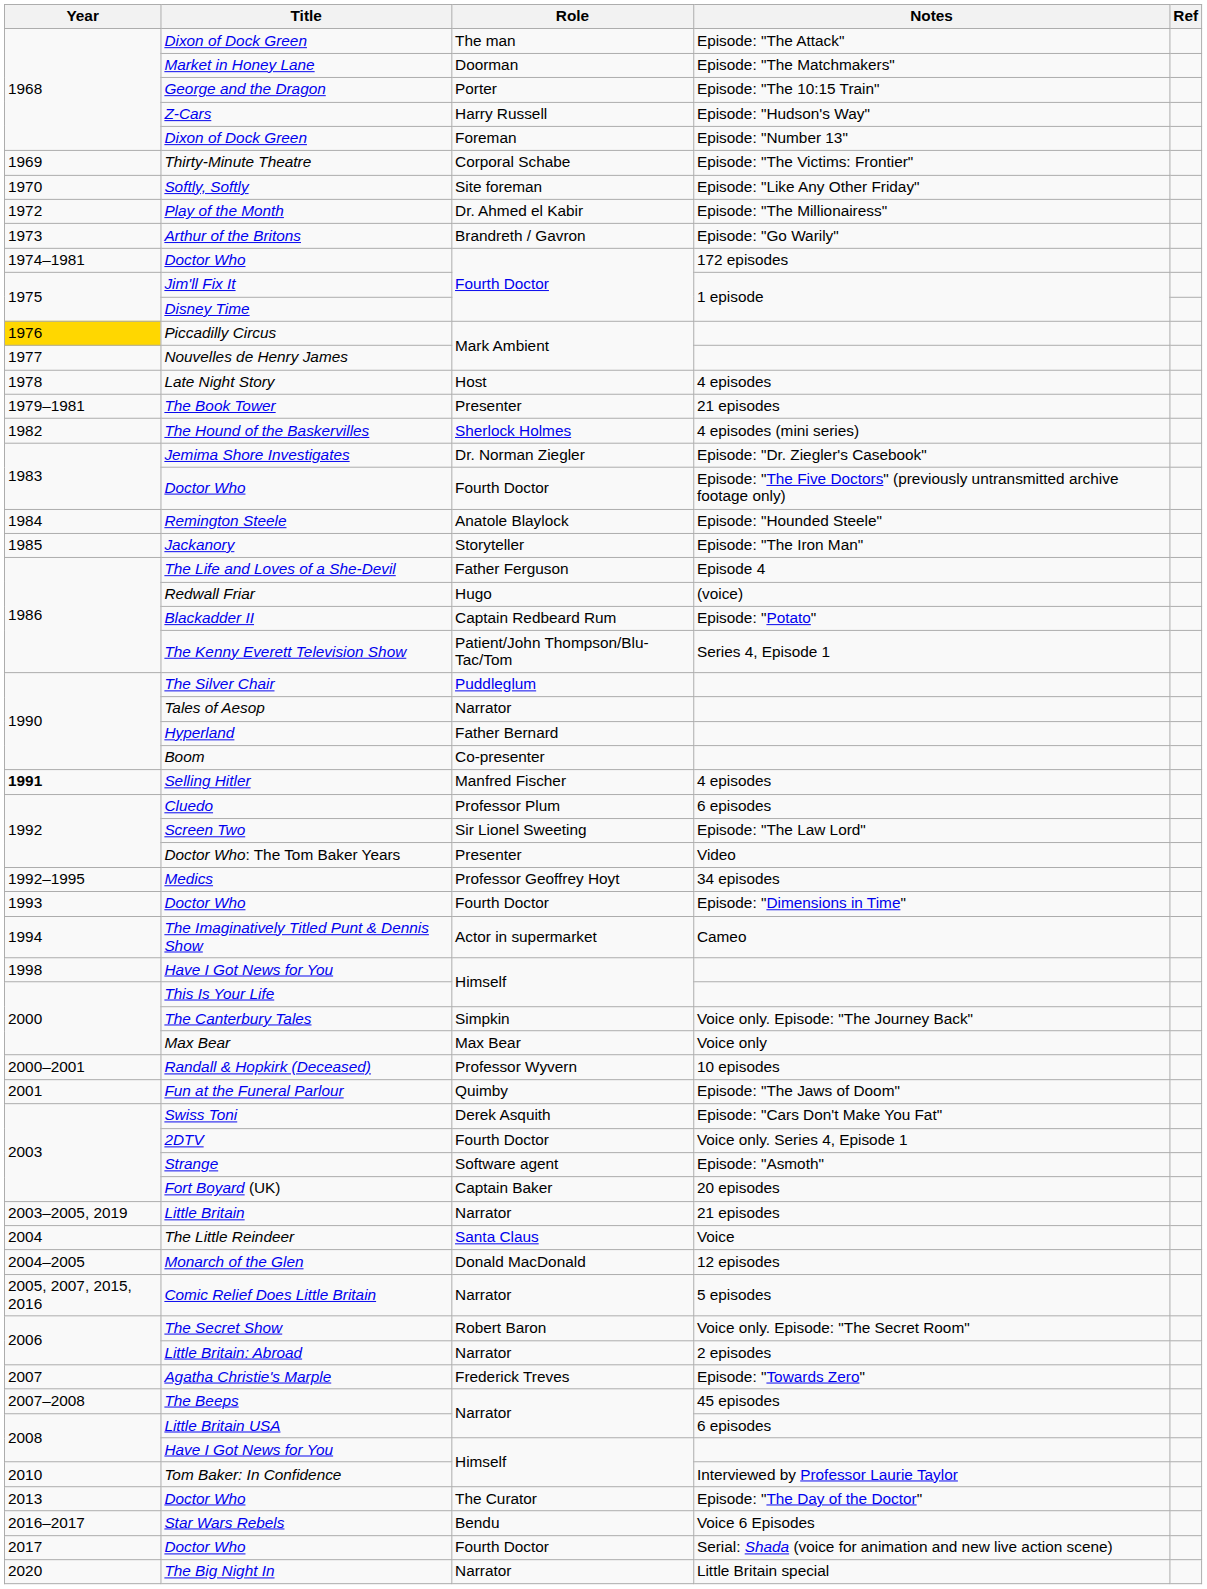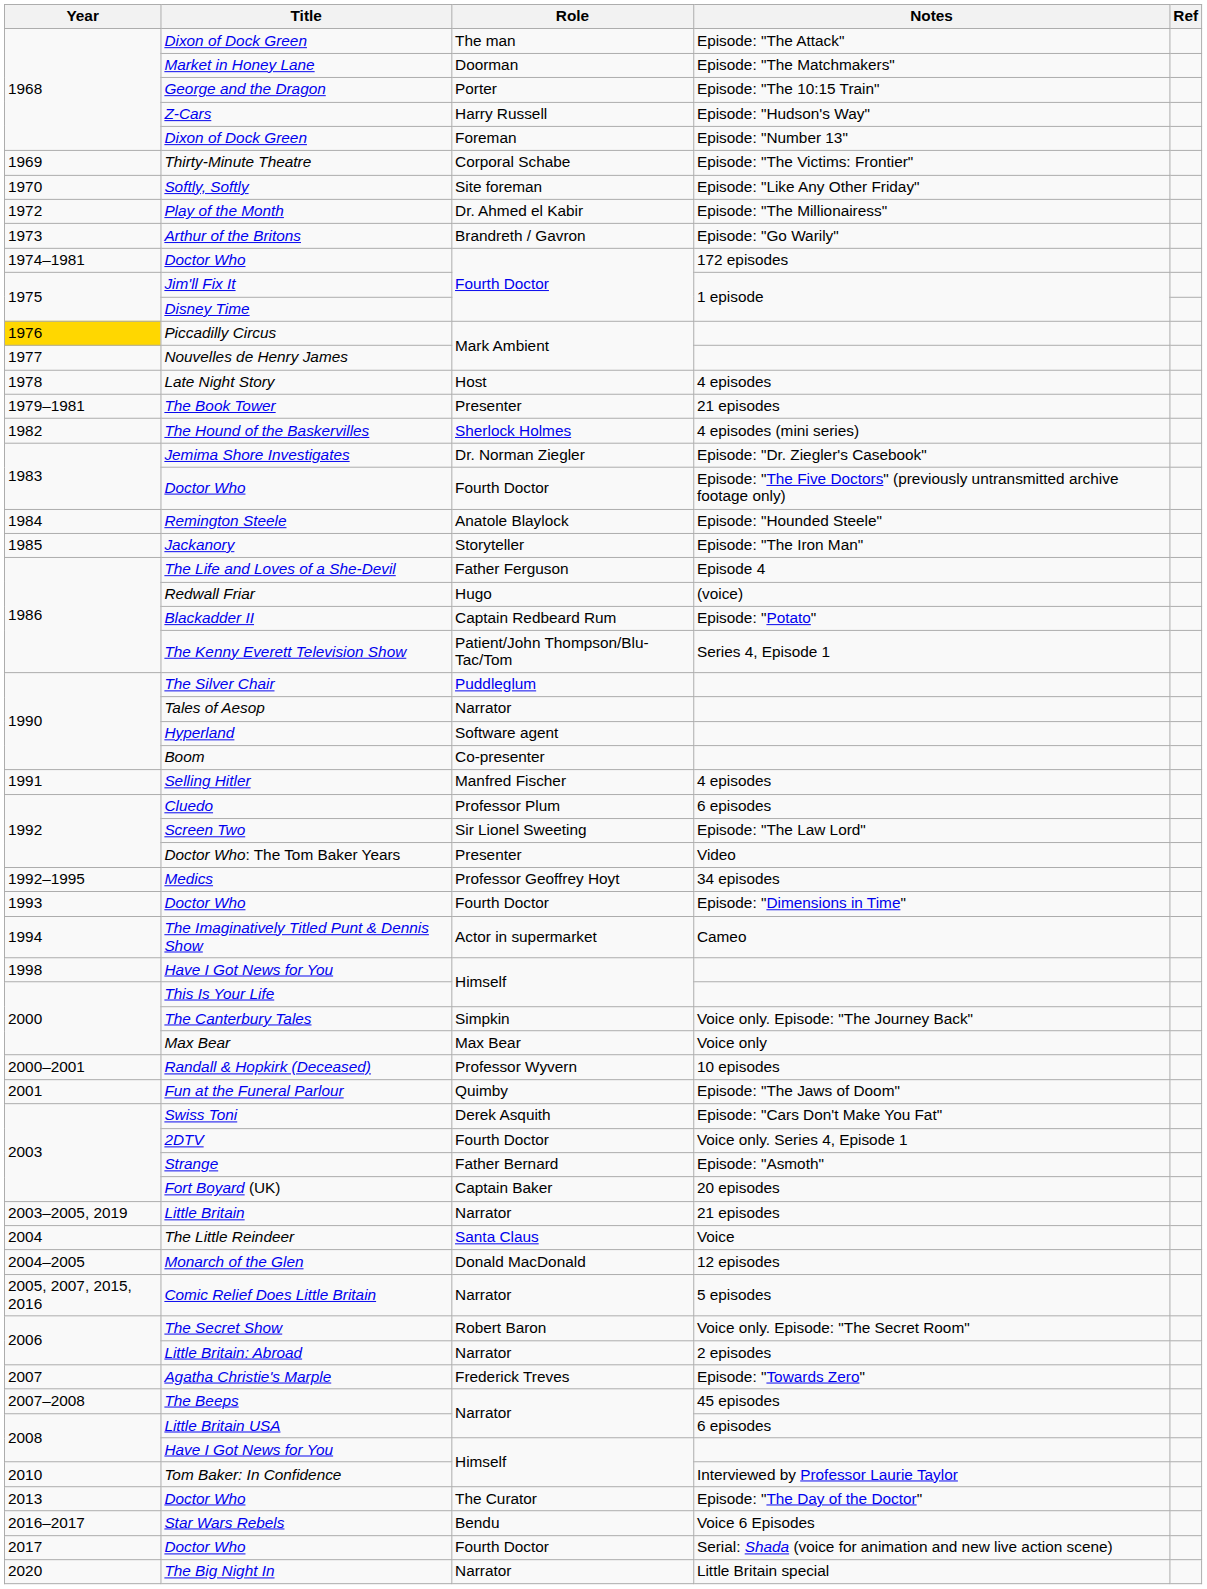Hyperland | Role: Father Bernard -> Software agent
Selling Hitler | Year: bold -> normal
Strange | Role: Software agent -> Father Bernard
